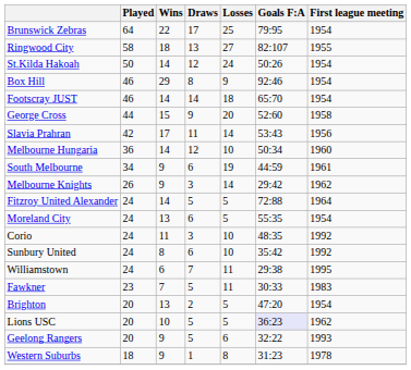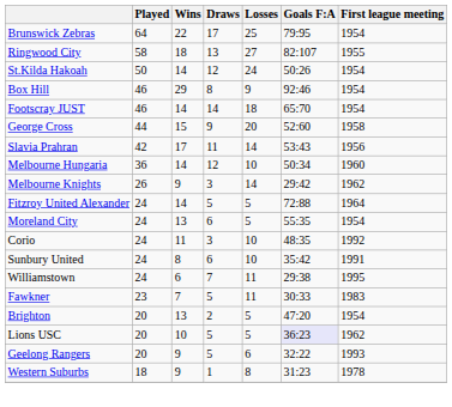- row: South Melbourne | 34 | 9 | 6 | 19 | 44:59 | 1961
Sunbury United | First league meeting: 1992 -> 1991
